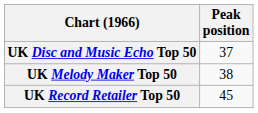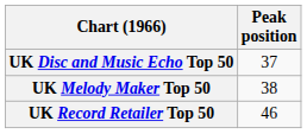UK Record Retailer Top 50 | Peak position: 45 -> 46
